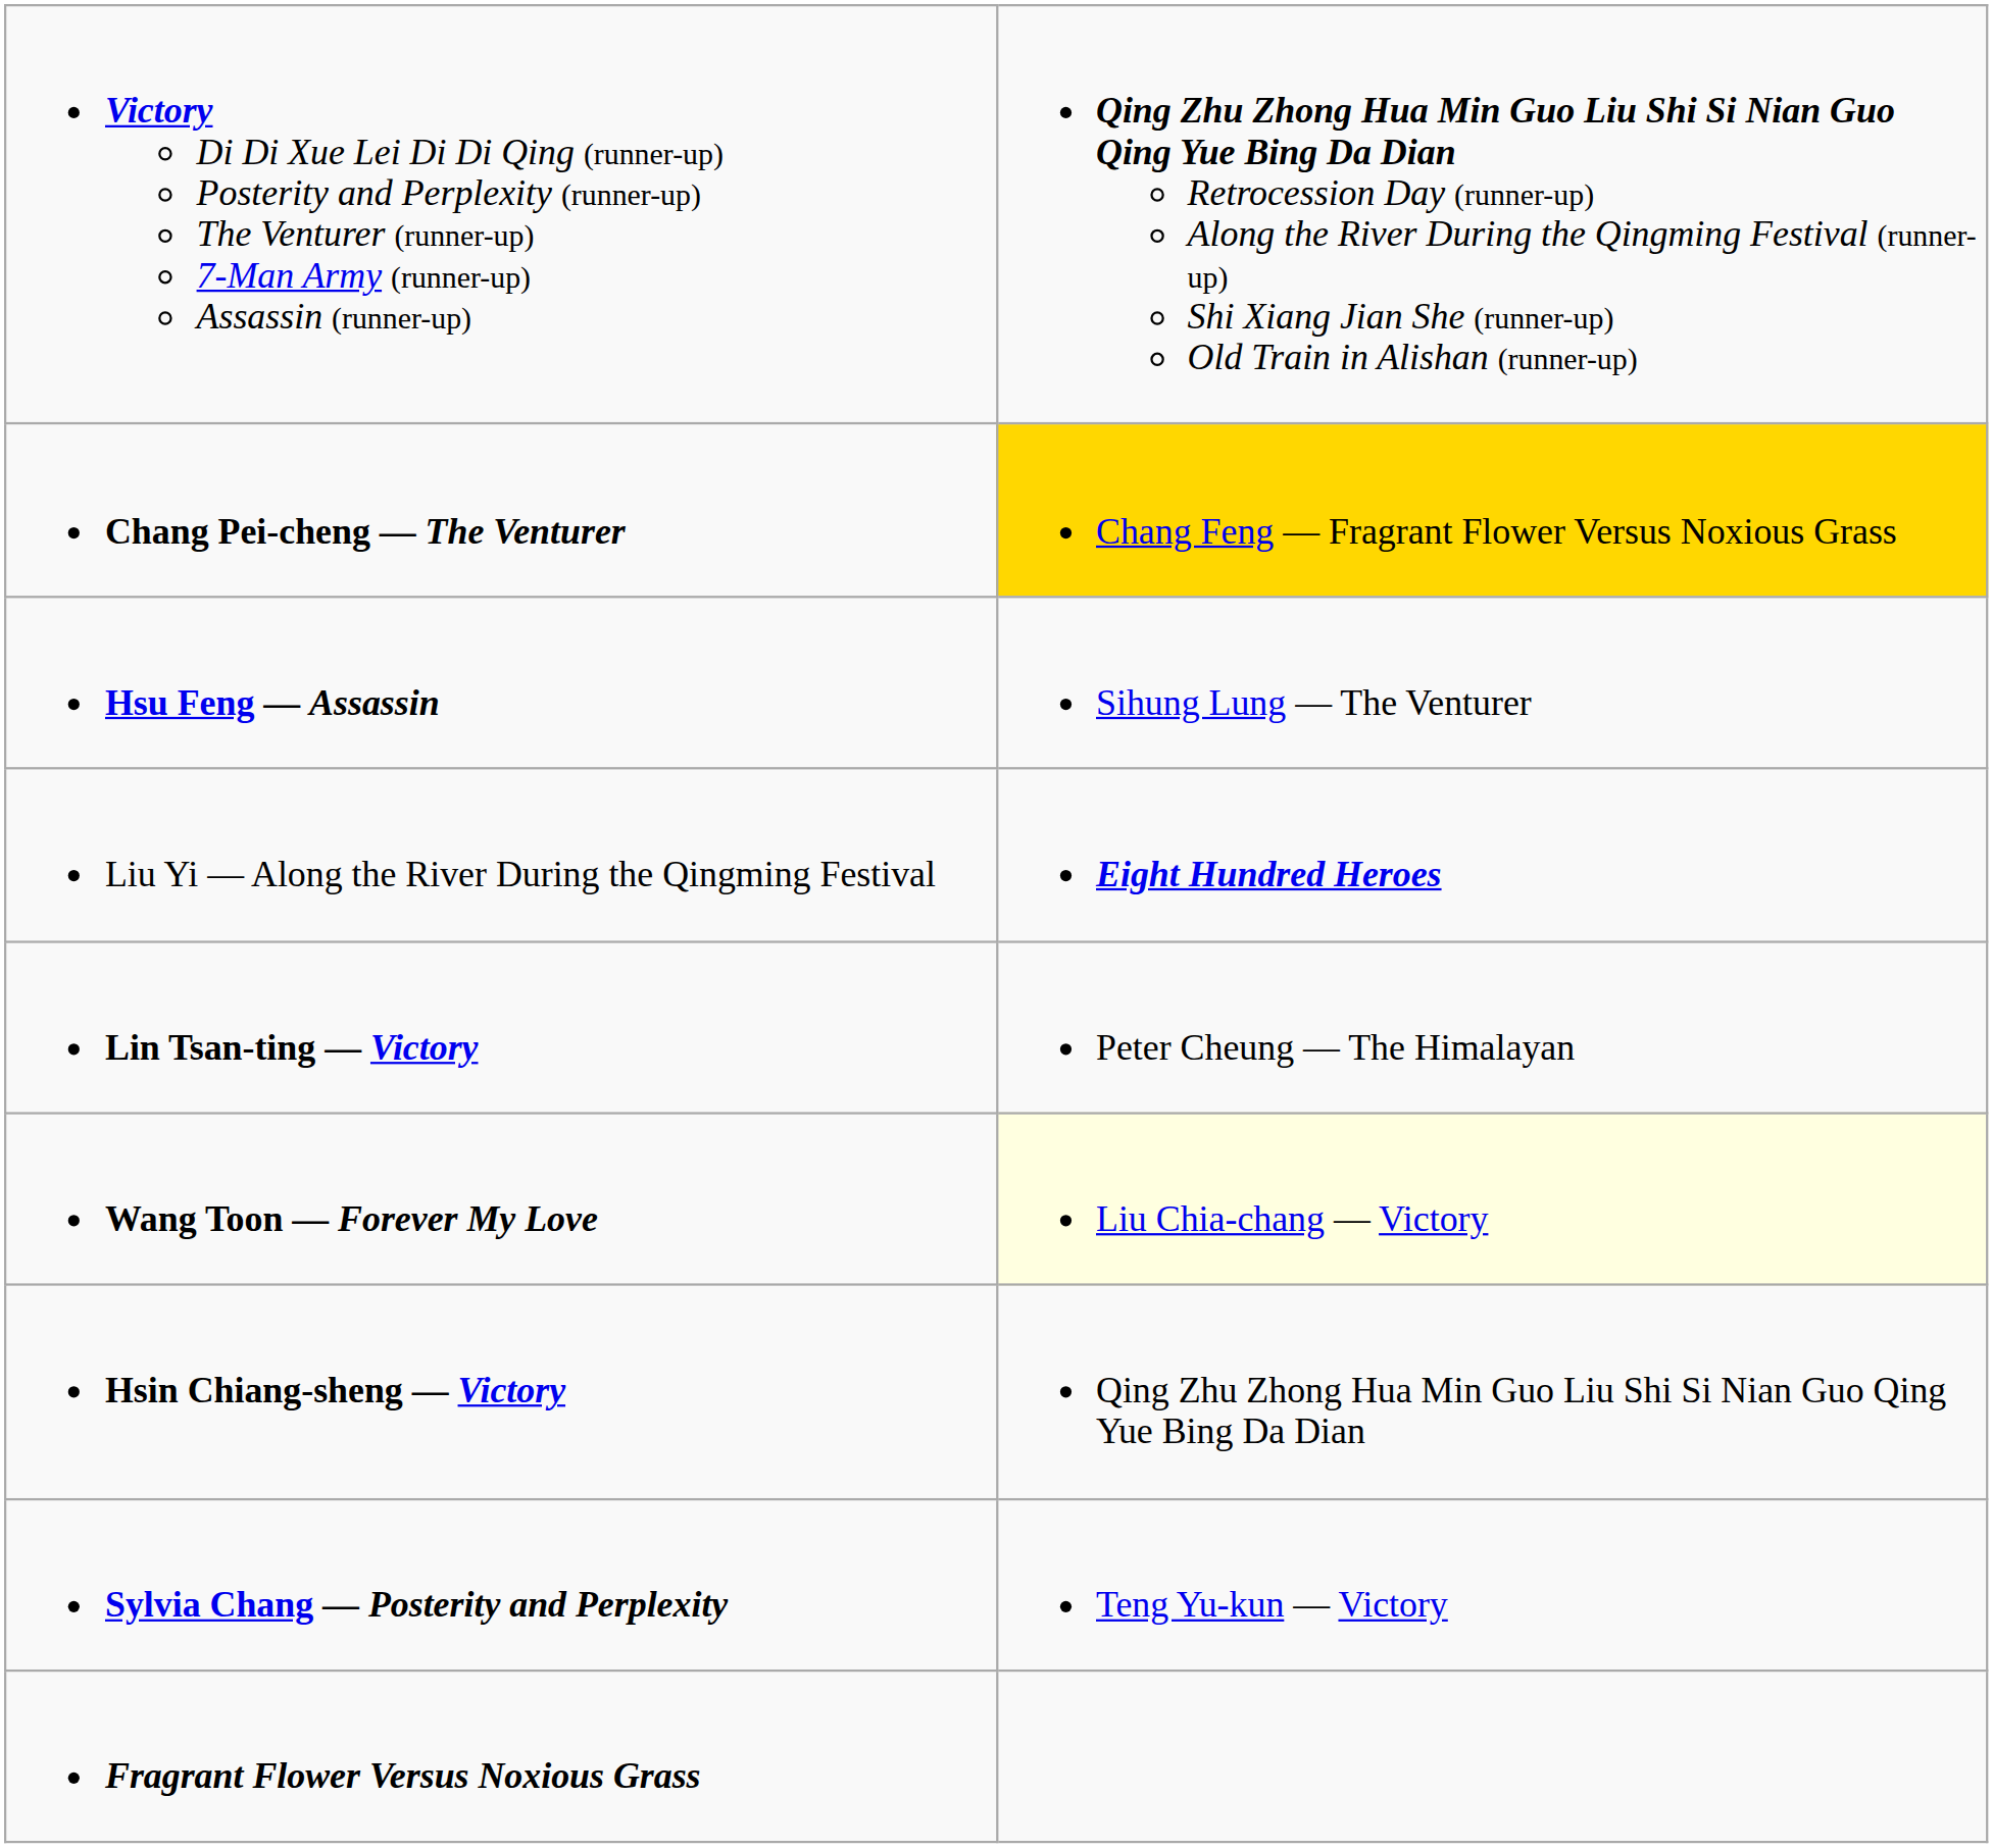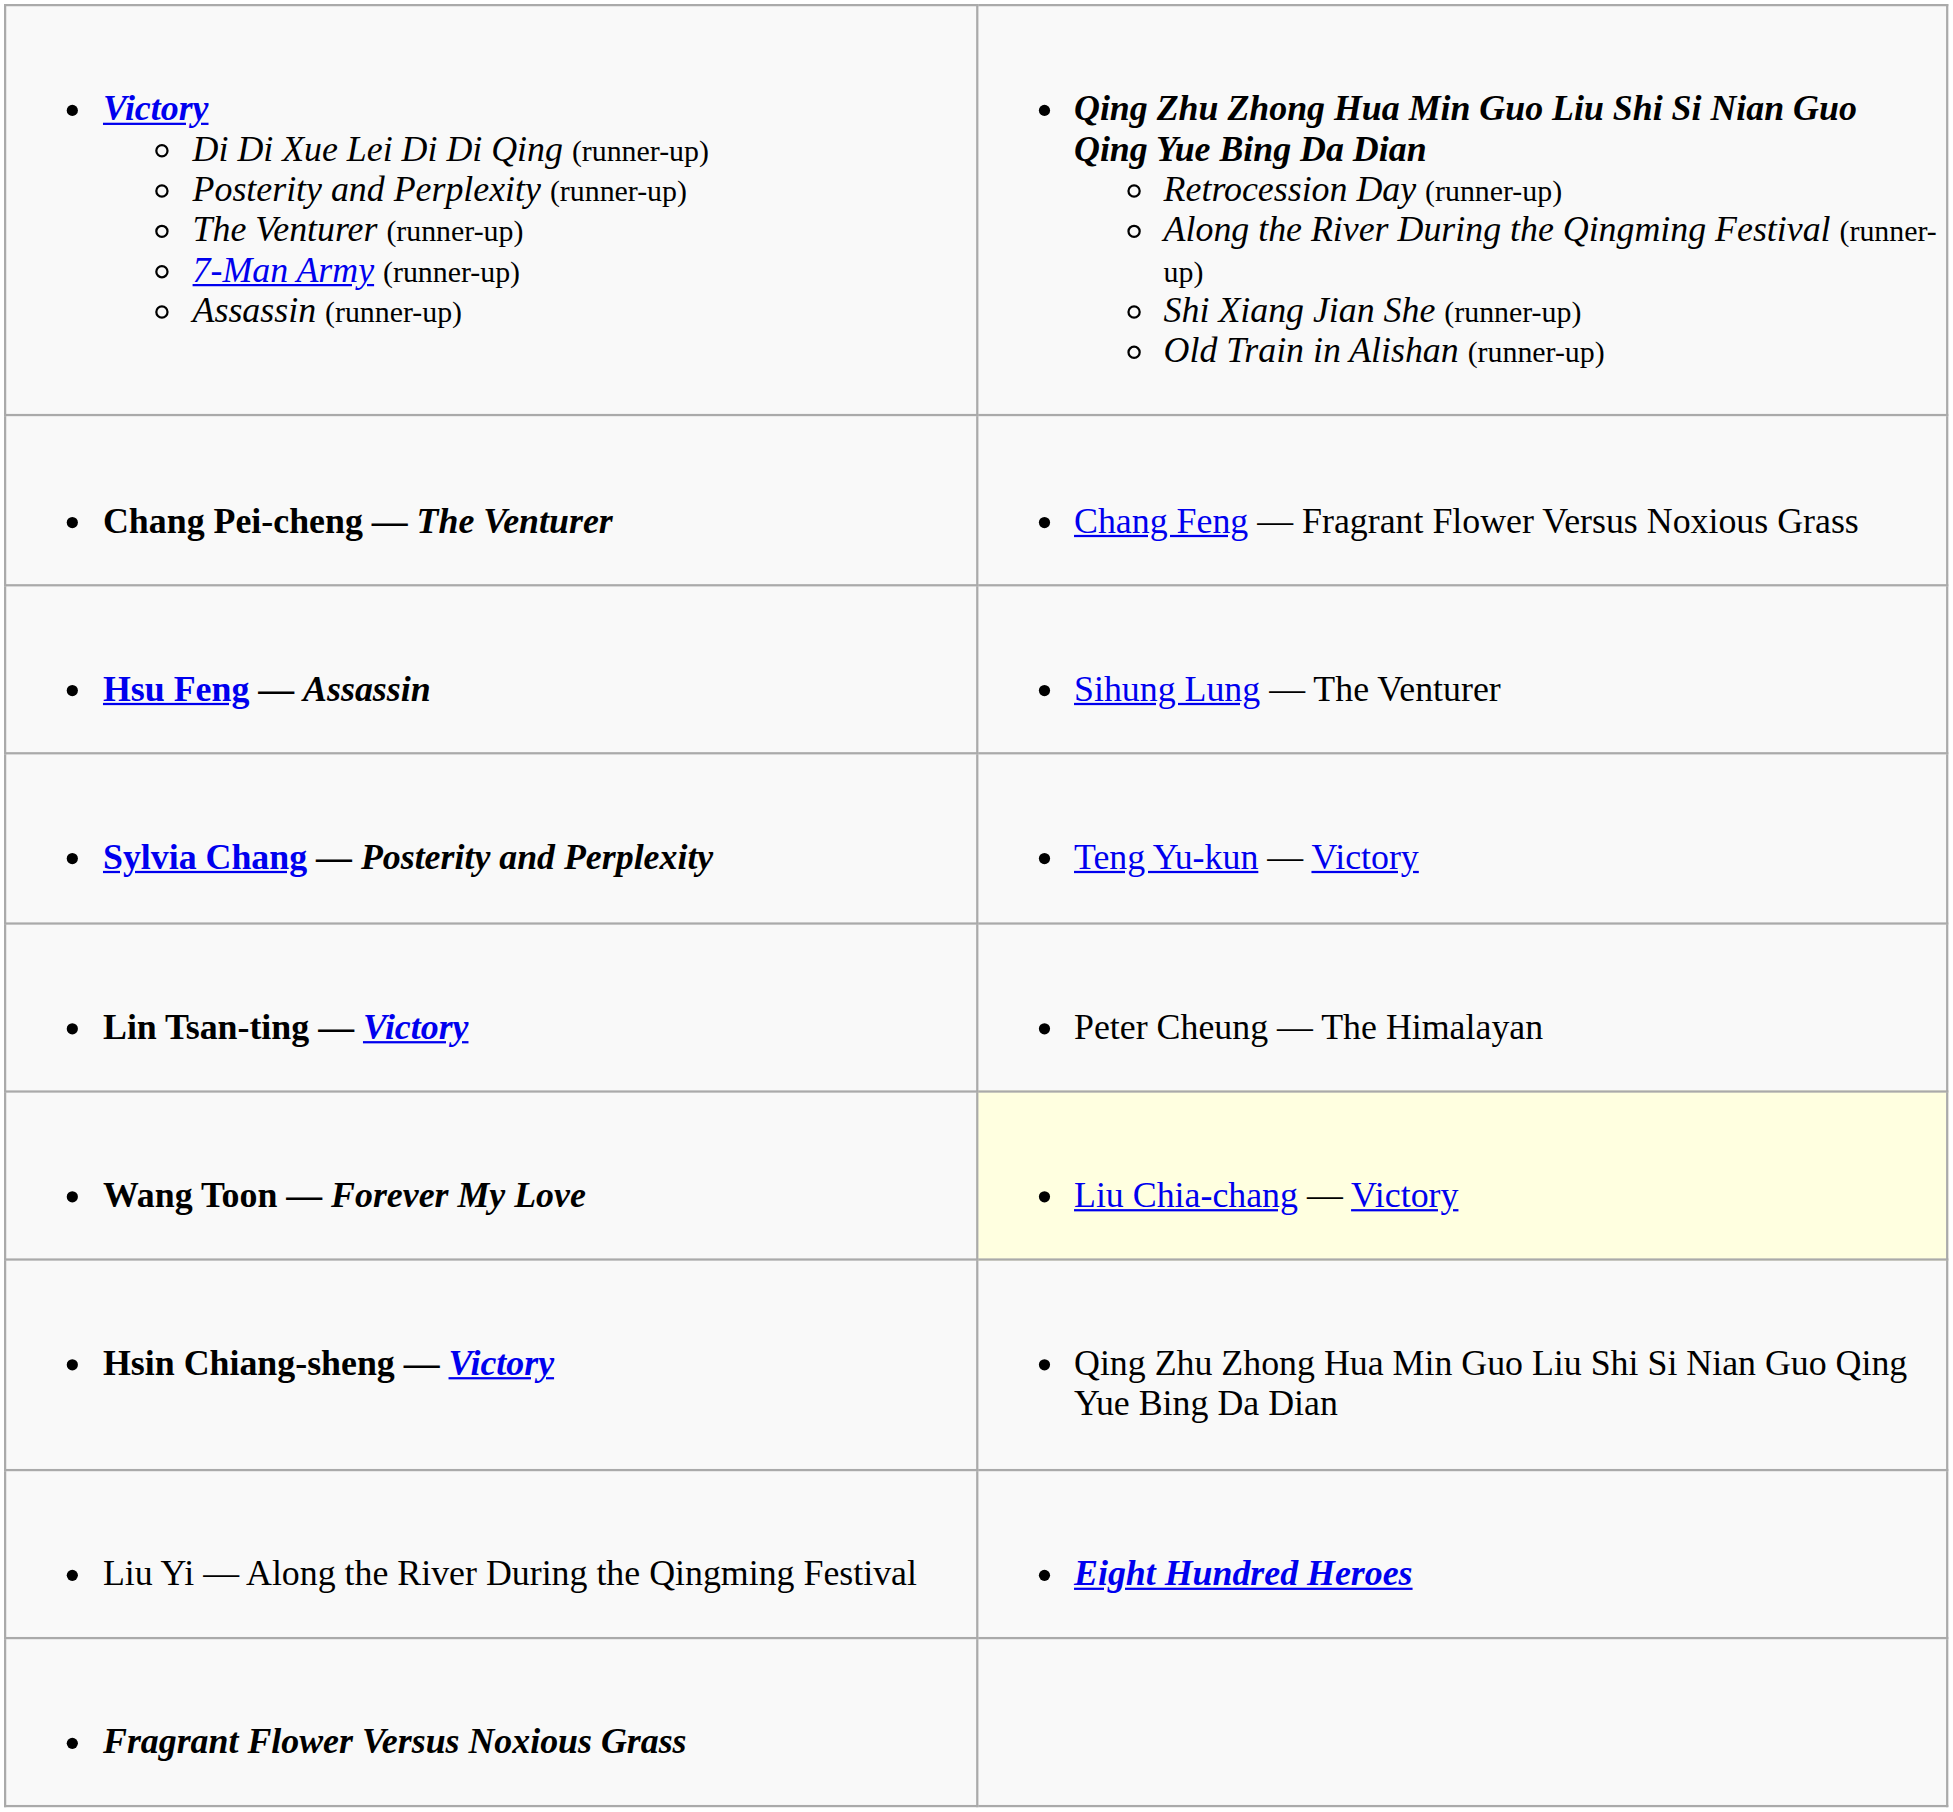Chang Pei-cheng — The Venturer | column 2: gold background -> no background
rows swapped: Sylvia Chang — Posterity and Perplexity <-> Liu Yi — Along the River During the Qingming Festival
